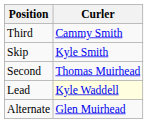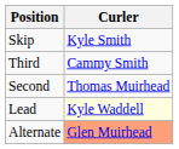rows swapped: Skip <-> Third
Alternate | Curler: no background -> lightsalmon background
